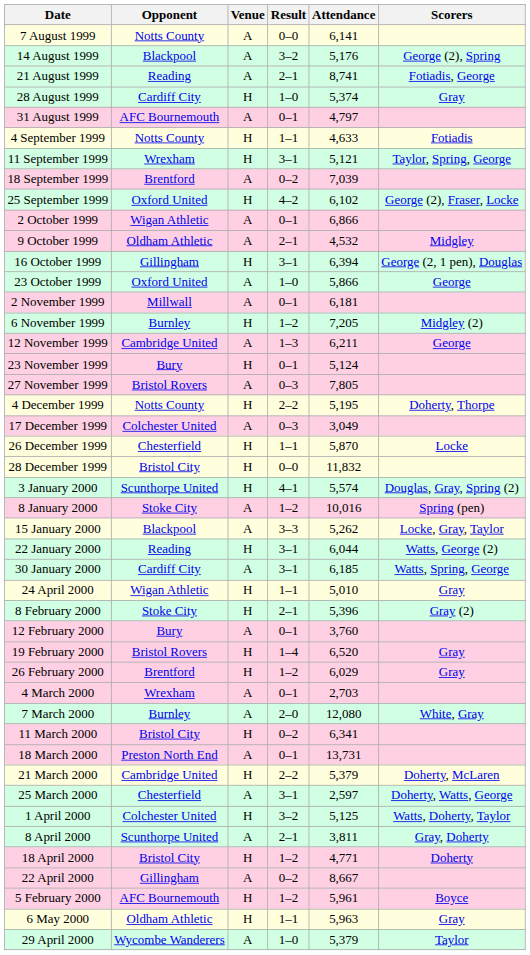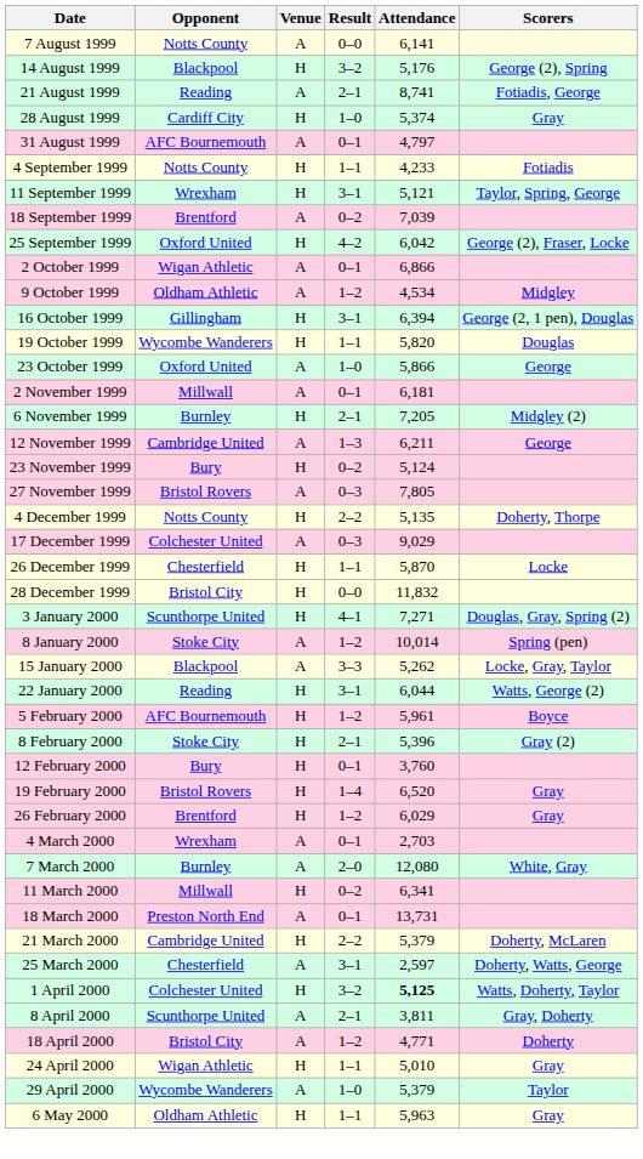14 August 1999 | Venue: A -> H
4 September 1999 | Attendance: 4,633 -> 4,233
25 September 1999 | Attendance: 6,102 -> 6,042
9 October 1999 | Result: 2–1 -> 1–2
9 October 1999 | Attendance: 4,532 -> 4,534
+ row: 19 October 1999 | Wycombe Wanderers | H | 1–1 | 5,820 | Douglas
6 November 1999 | Result: 1–2 -> 2–1
23 November 1999 | Result: 0–1 -> 0–2
4 December 1999 | Attendance: 5,195 -> 5,135
17 December 1999 | Attendance: 3,049 -> 9,029
3 January 2000 | Attendance: 5,574 -> 7,271
8 January 2000 | Attendance: 10,016 -> 10,014
- row: 30 January 2000 | Cardiff City | A | 3–1 | 6,185 | Watts, Spring, George
rows swapped: 5 February 2000 <-> 24 April 2000
12 February 2000 | Venue: A -> H
11 March 2000 | Opponent: Bristol City -> Millwall
1 April 2000 | Attendance: normal -> bold
18 April 2000 | Venue: H -> A
- row: 22 April 2000 | Gillingham | A | 0–2 | 8,667
rows swapped: 29 April 2000 <-> 6 May 2000
